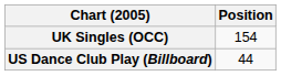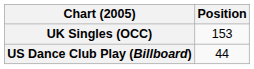UK Singles (OCC) | Position: 154 -> 153
